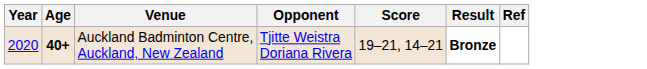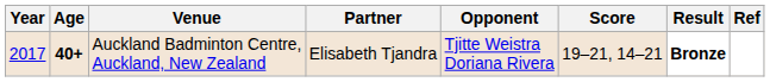+ column: Partner | Elisabeth Tjandra
Auckland Badminton Centre, Auckland, New Zealand | Year: 2020 -> 2017
